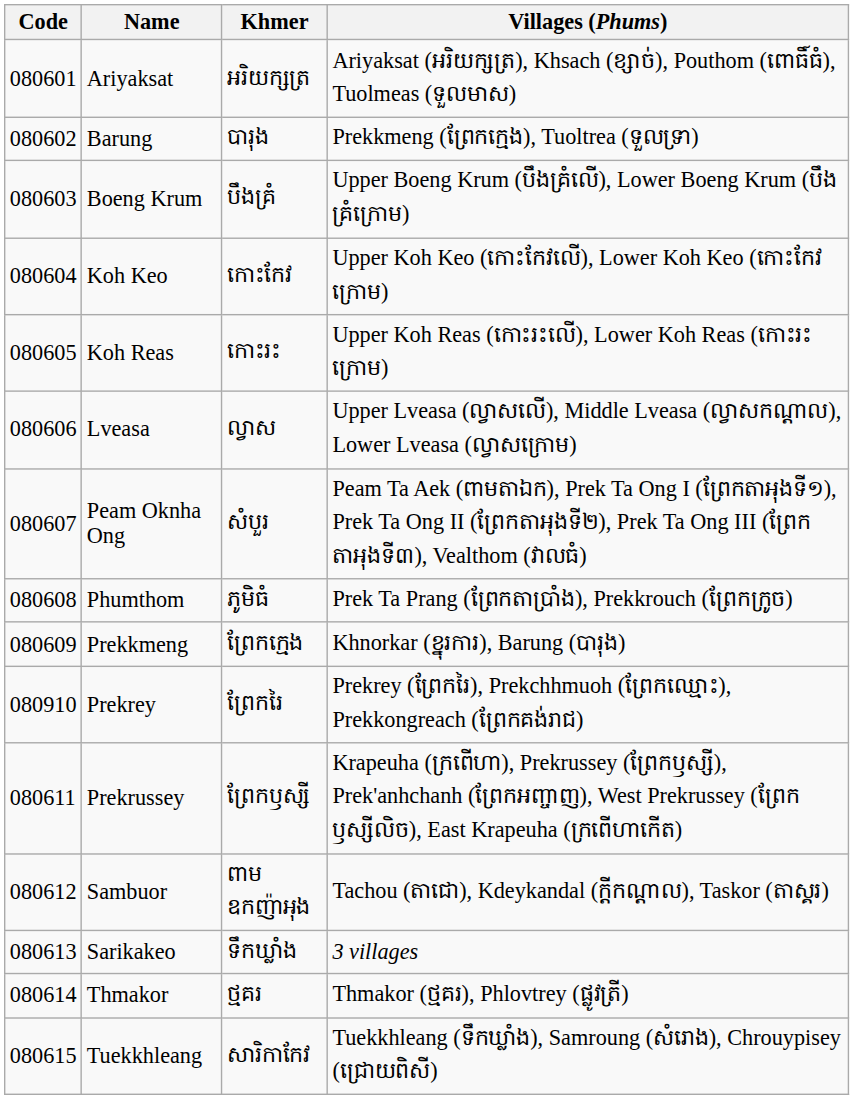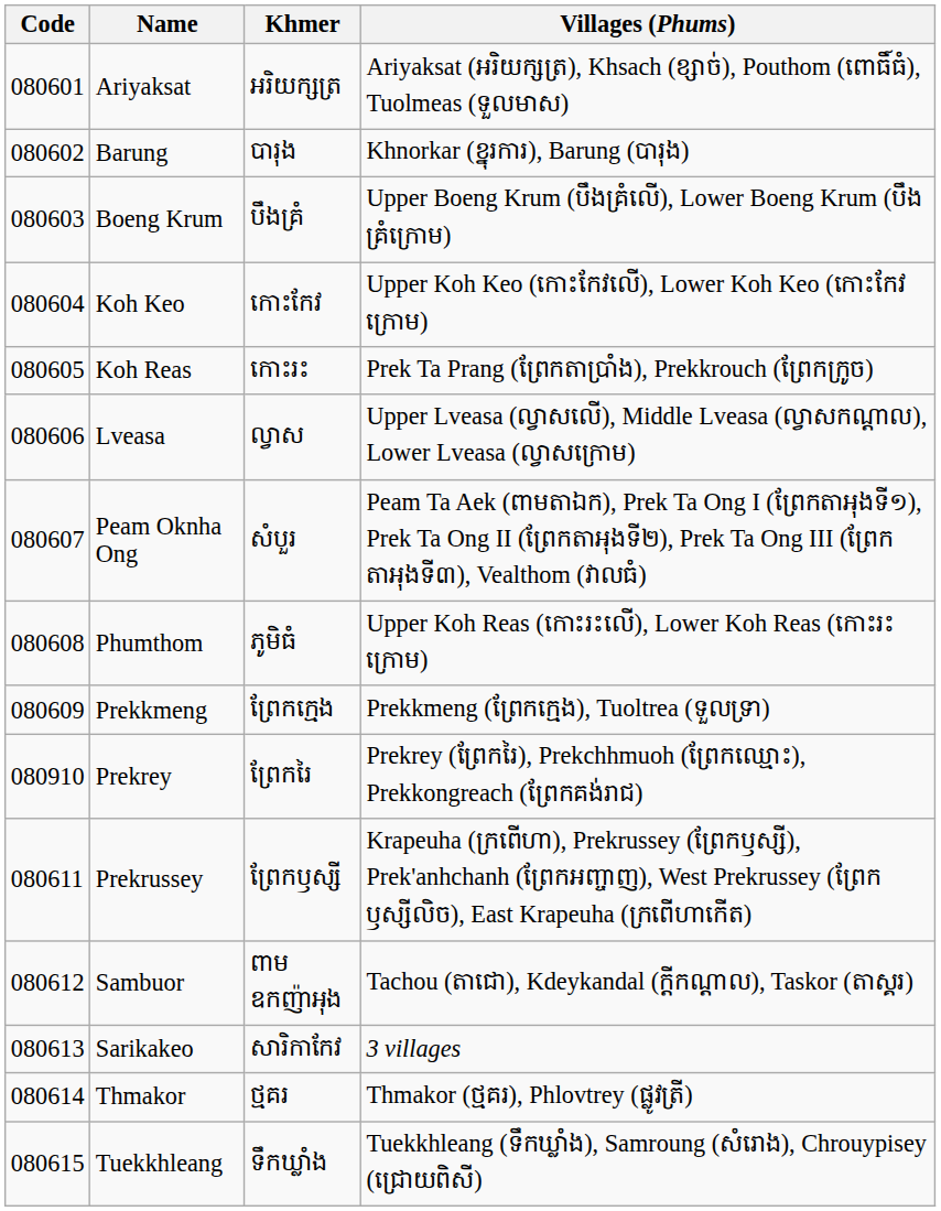Barung | Villages (Phums): Prekkmeng (ព្រែកក្មេង), Tuoltrea (ទួលទ្រា) -> Khnorkar (ខ្នុរការ), Barung (បារុង)
Koh Reas | Villages (Phums): Upper Koh Reas (កោះរះលើ), Lower Koh Reas (កោះរះក្រោម) -> Prek Ta Prang (ព្រែកតាប្រាំង), Prekkrouch (ព្រែកក្រូច)
Phumthom | Villages (Phums): Prek Ta Prang (ព្រែកតាប្រាំង), Prekkrouch (ព្រែកក្រូច) -> Upper Koh Reas (កោះរះលើ), Lower Koh Reas (កោះរះក្រោម)
Prekkmeng | Villages (Phums): Khnorkar (ខ្នុរការ), Barung (បារុង) -> Prekkmeng (ព្រែកក្មេង), Tuoltrea (ទួលទ្រា)
Sarikakeo | Khmer: ទឹកឃ្លាំង -> សារិកាកែវ
Tuekkhleang | Khmer: សារិកាកែវ -> ទឹកឃ្លាំង
